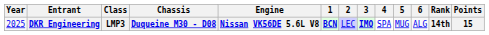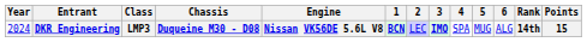DKR Engineering | Year: 2025 -> 2024
